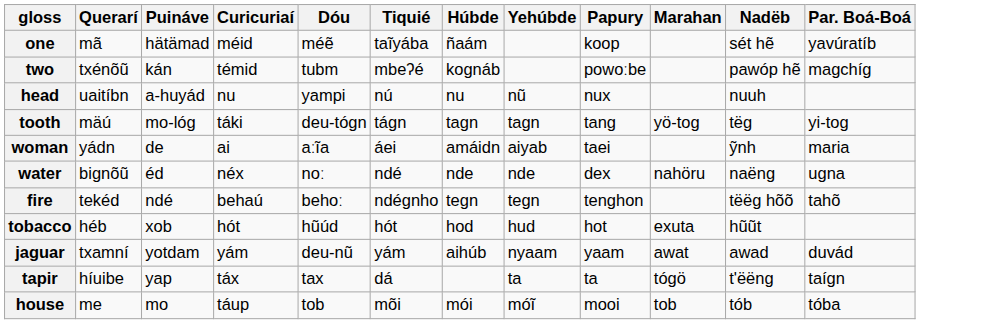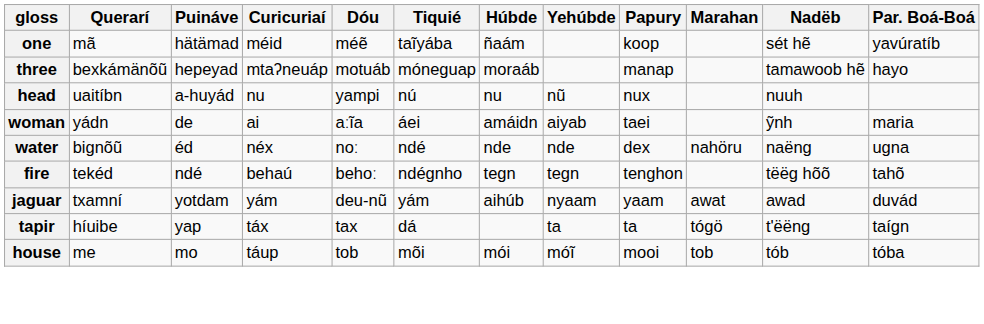- row: two | txénõũ | kán | témid | tubm | mbeʔé | kognáb | powoːbe | pawóp hẽ | magchíg
+ row: three | bexkámänõũ | hepeyad | mtaʔneuáp | motuáb | móneguap | moraáb | manap | tamawoob hẽ | hayo
- row: tooth | mäú | mo-lóg | táki | deu-tógn | tágn | tagn | tagn | tang | yö-tog | tëg | yi-tog
- row: tobacco | héb | xob | hót | hũúd | hót | hod | hud | hot | exuta | hũũt
